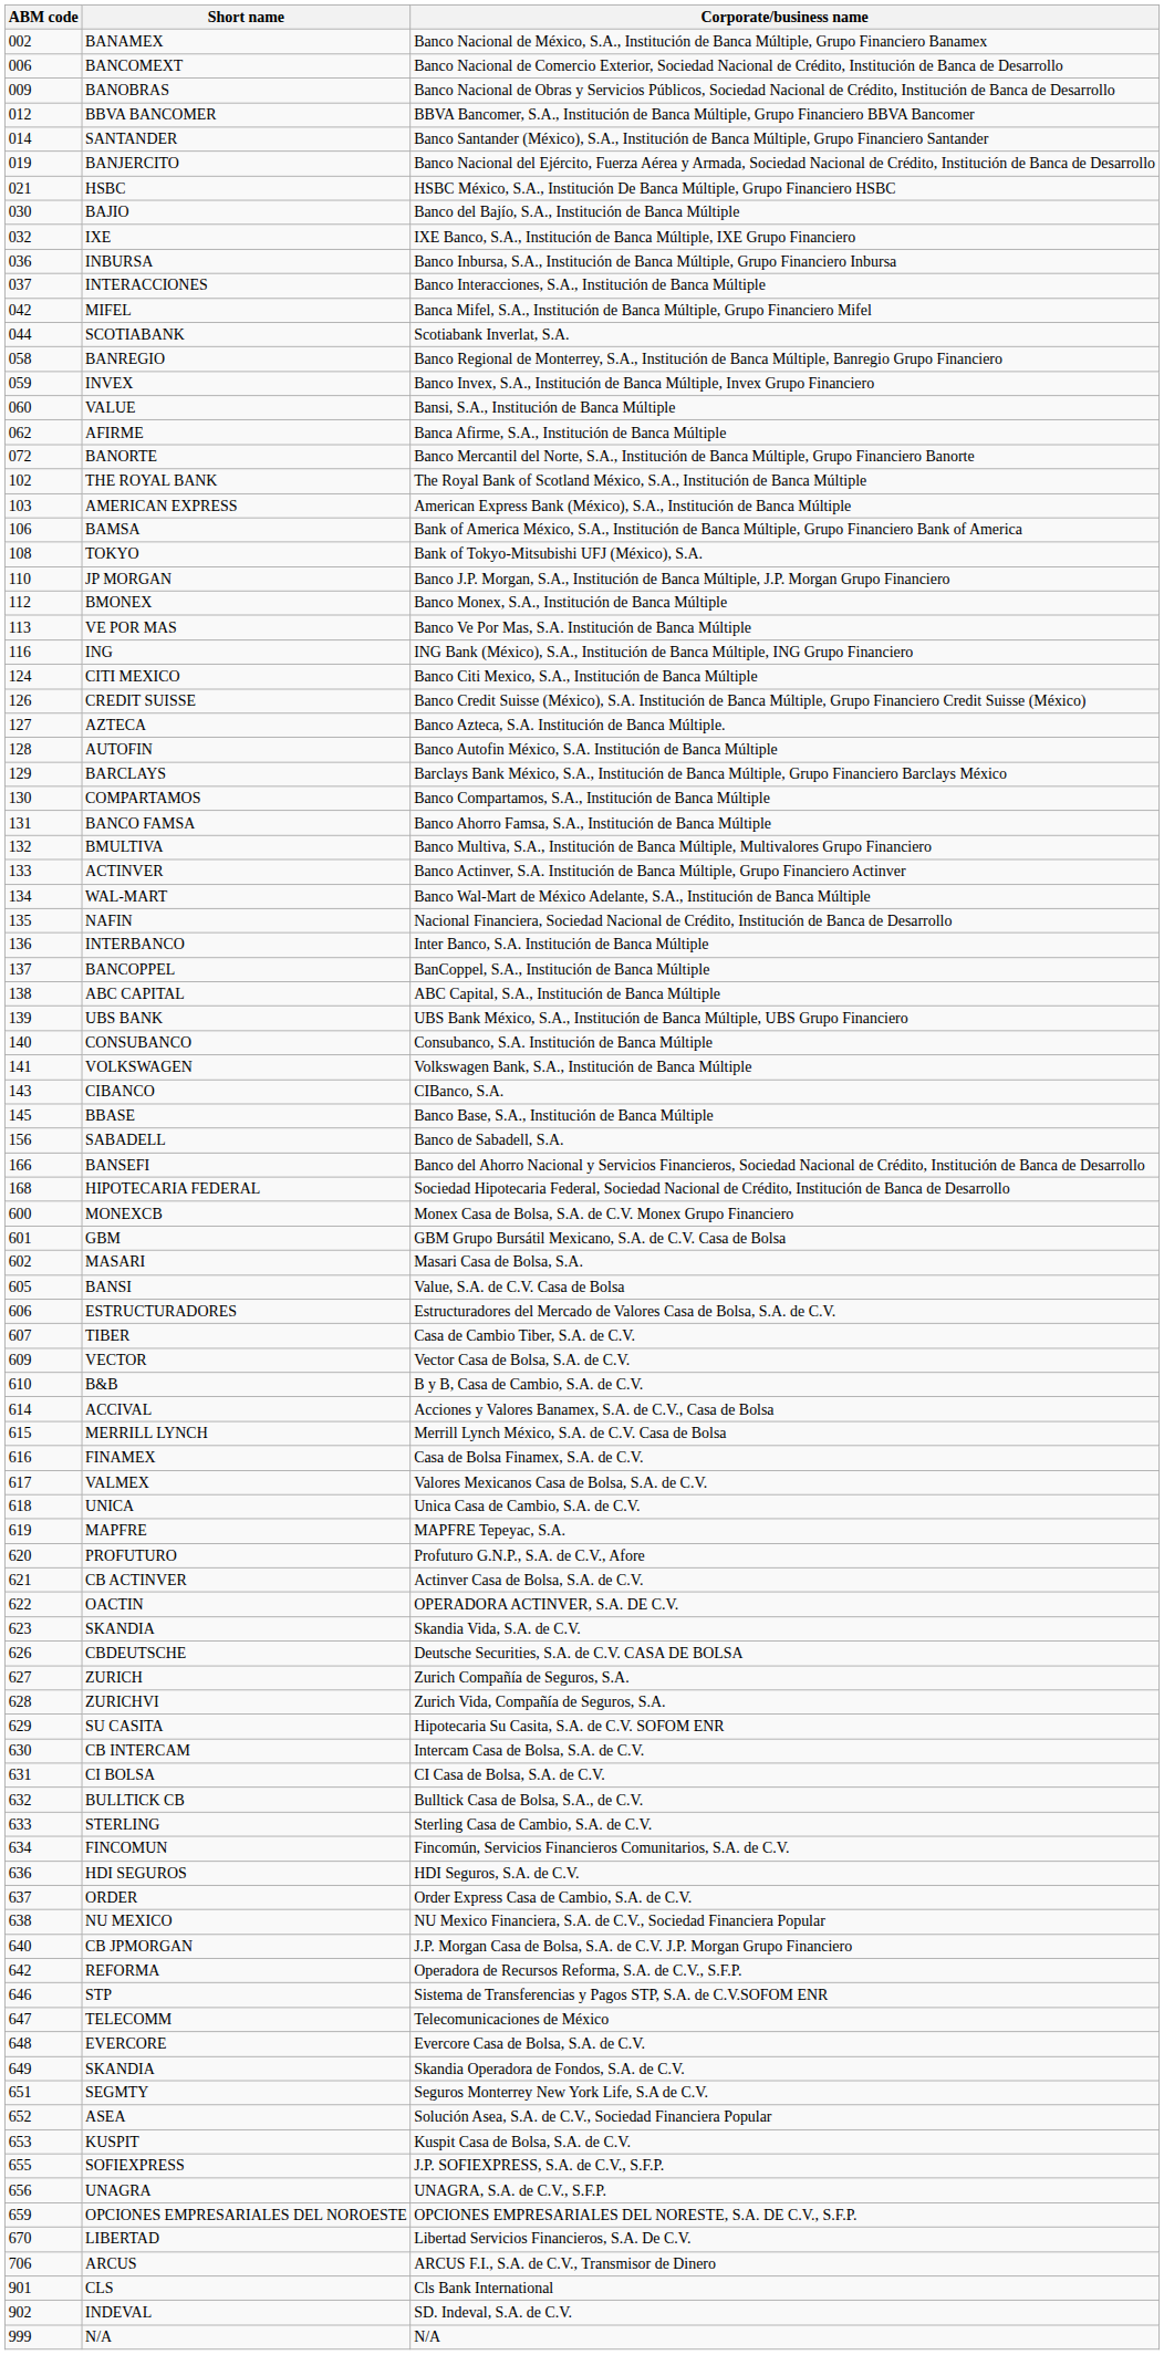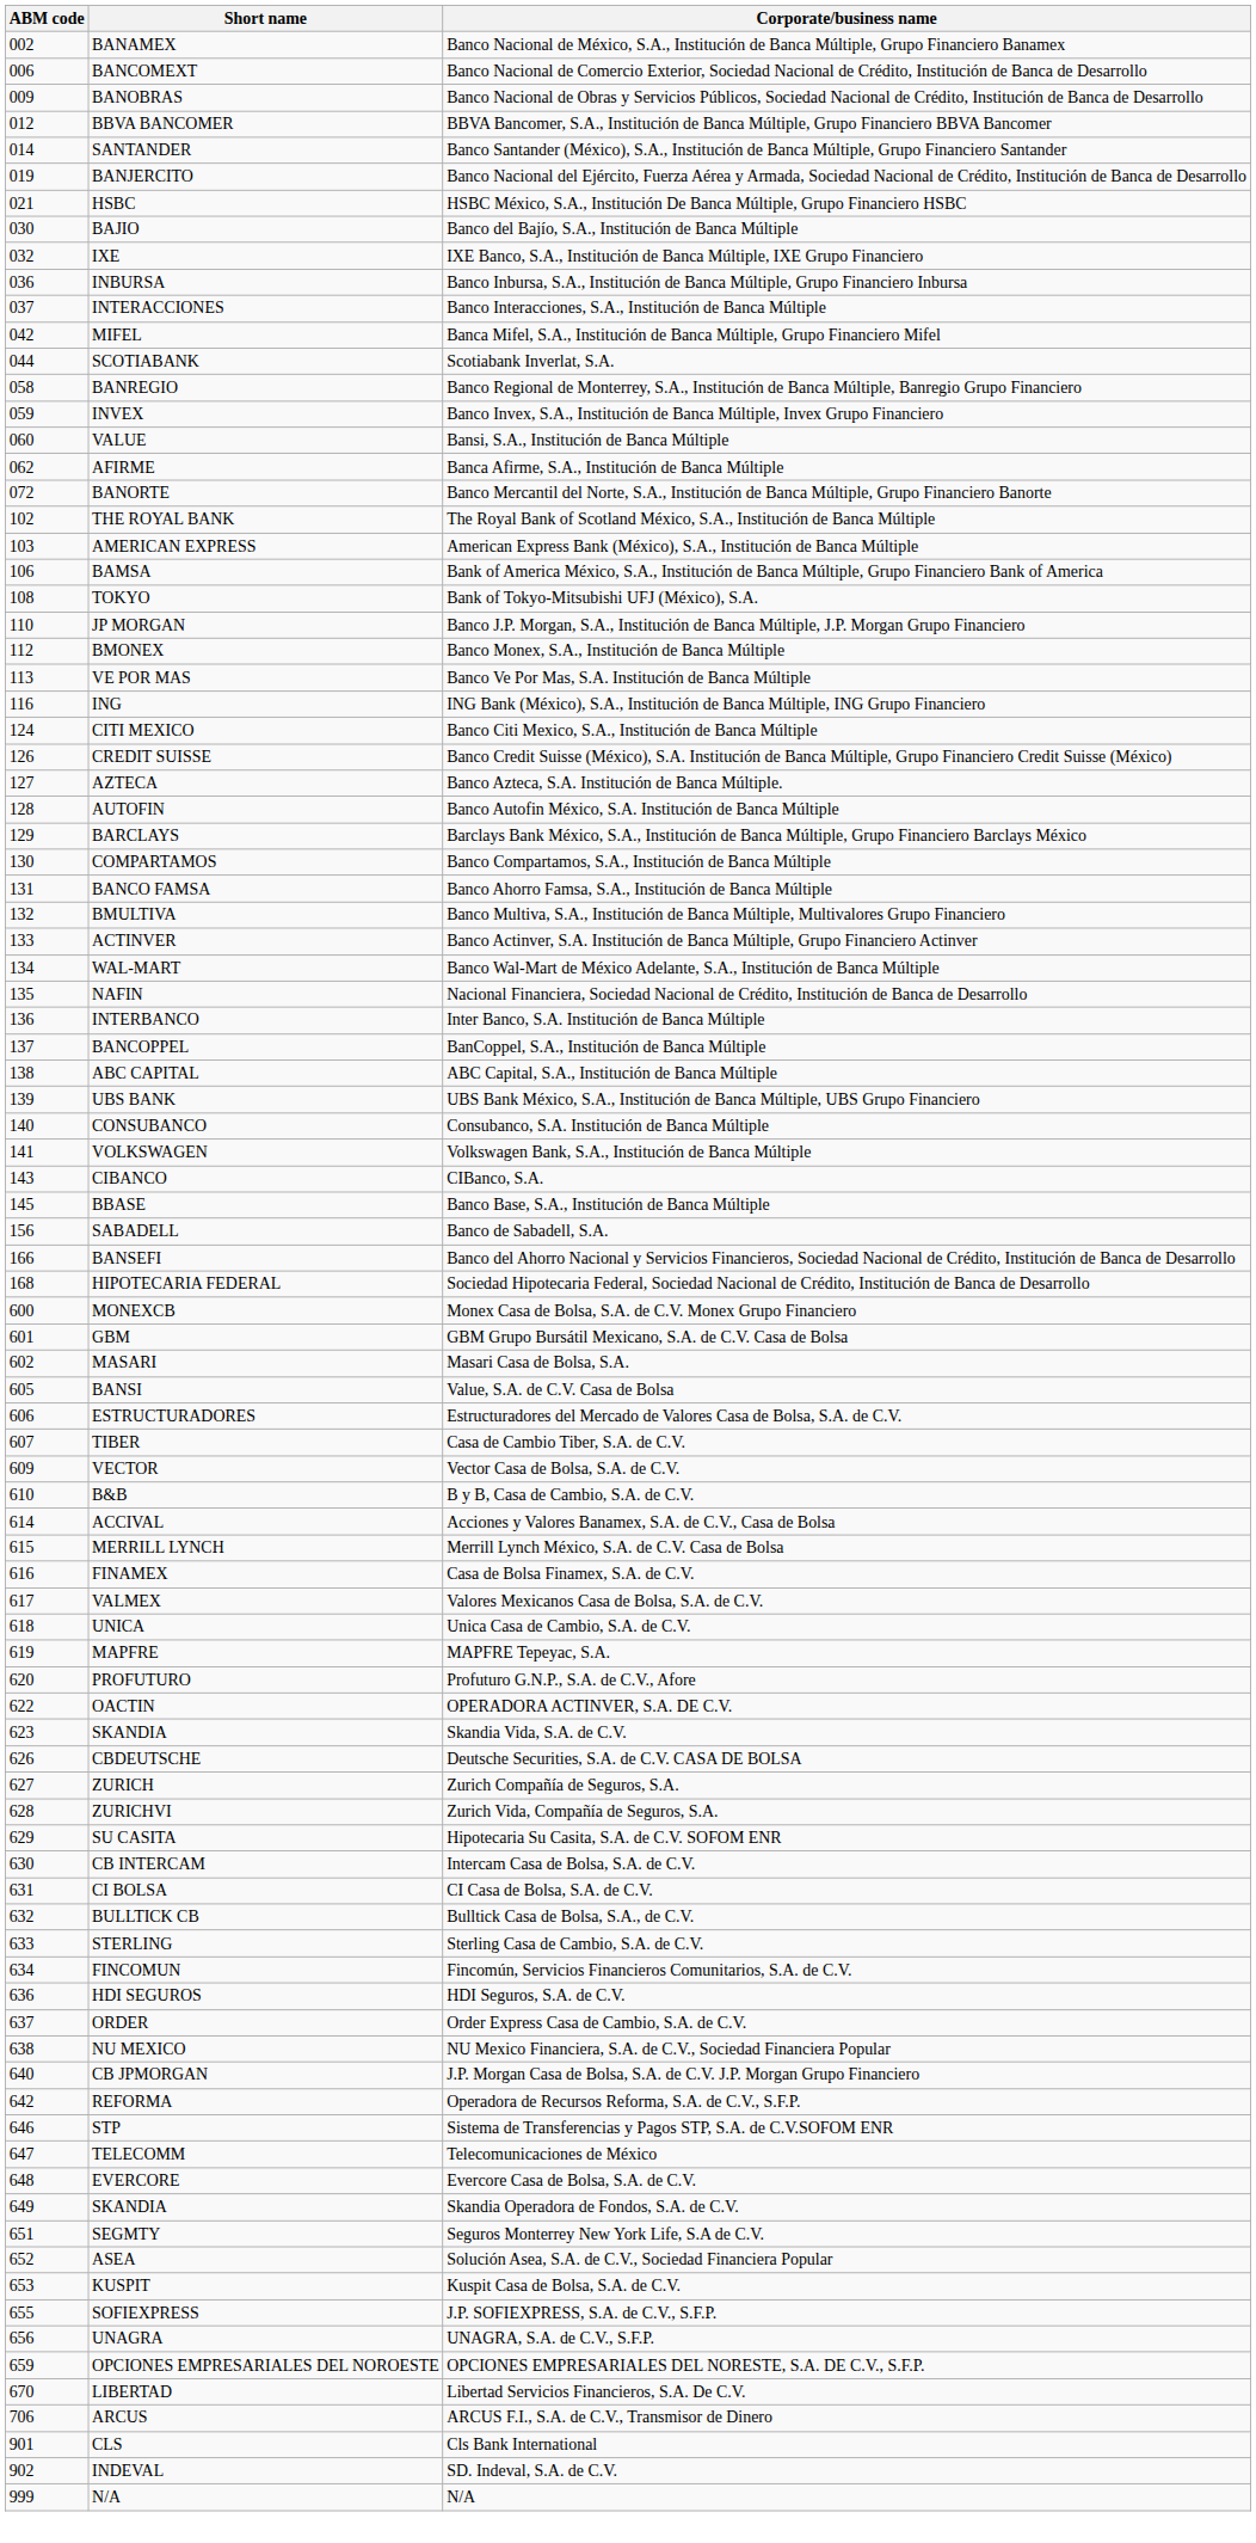- row: 621 | CB ACTINVER | Actinver Casa de Bolsa, S.A. de C.V.
